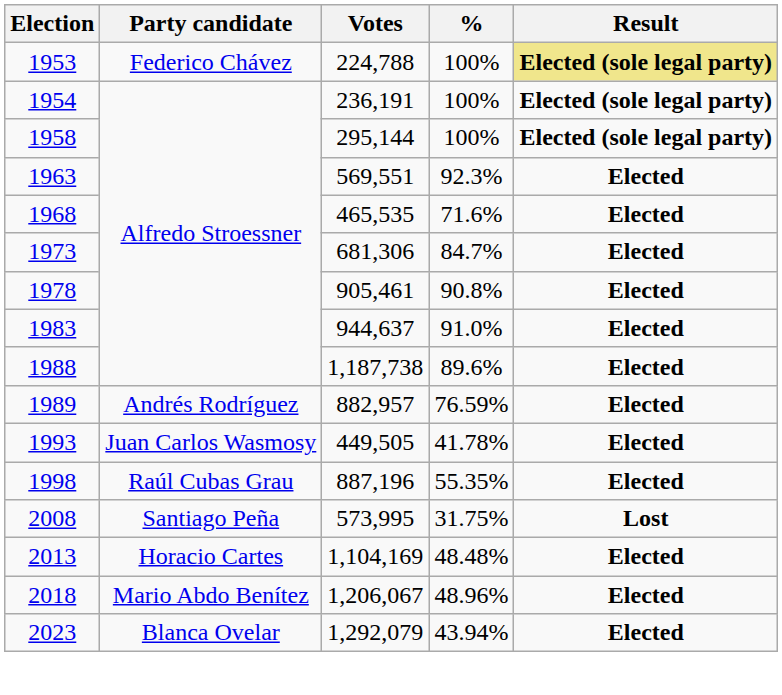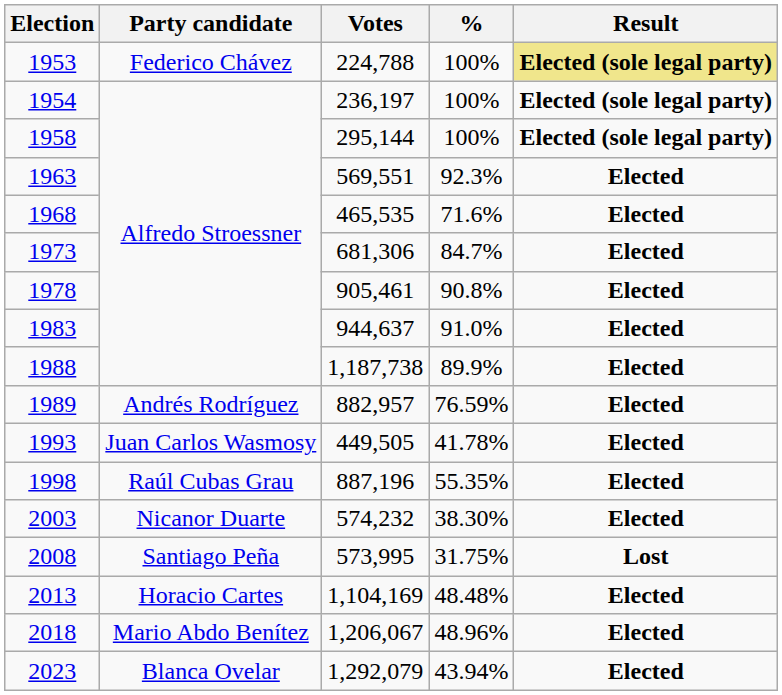1954 | Votes: 236,191 -> 236,197
1988 | %: 89.6% -> 89.9%
+ row: 2003 | Nicanor Duarte | 574,232 | 38.30% | Elected
